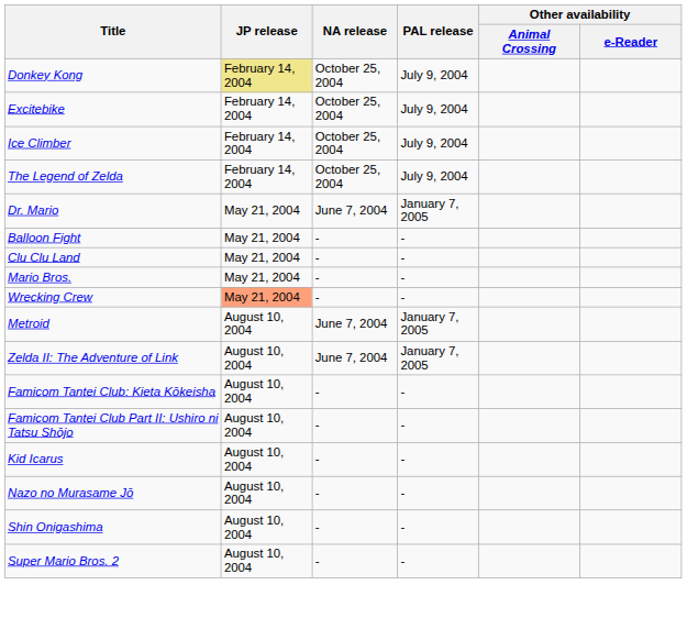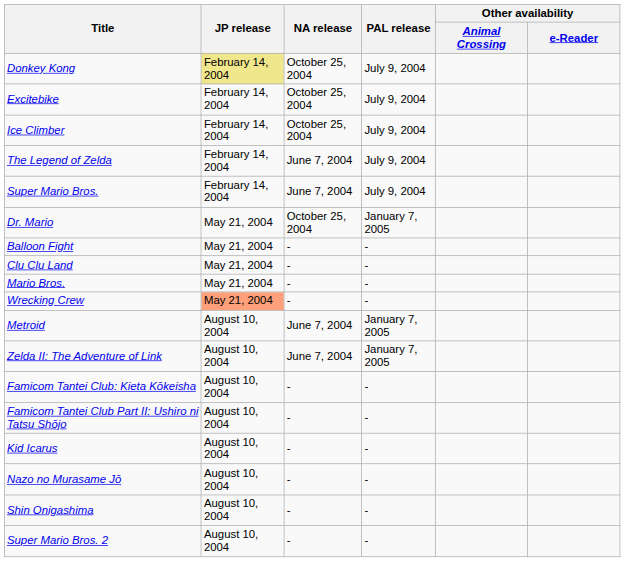The Legend of Zelda | NA release: October 25, 2004 -> June 7, 2004
+ row: Super Mario Bros. | February 14, 2004 | June 7, 2004 | July 9, 2004
Dr. Mario | NA release: June 7, 2004 -> October 25, 2004
